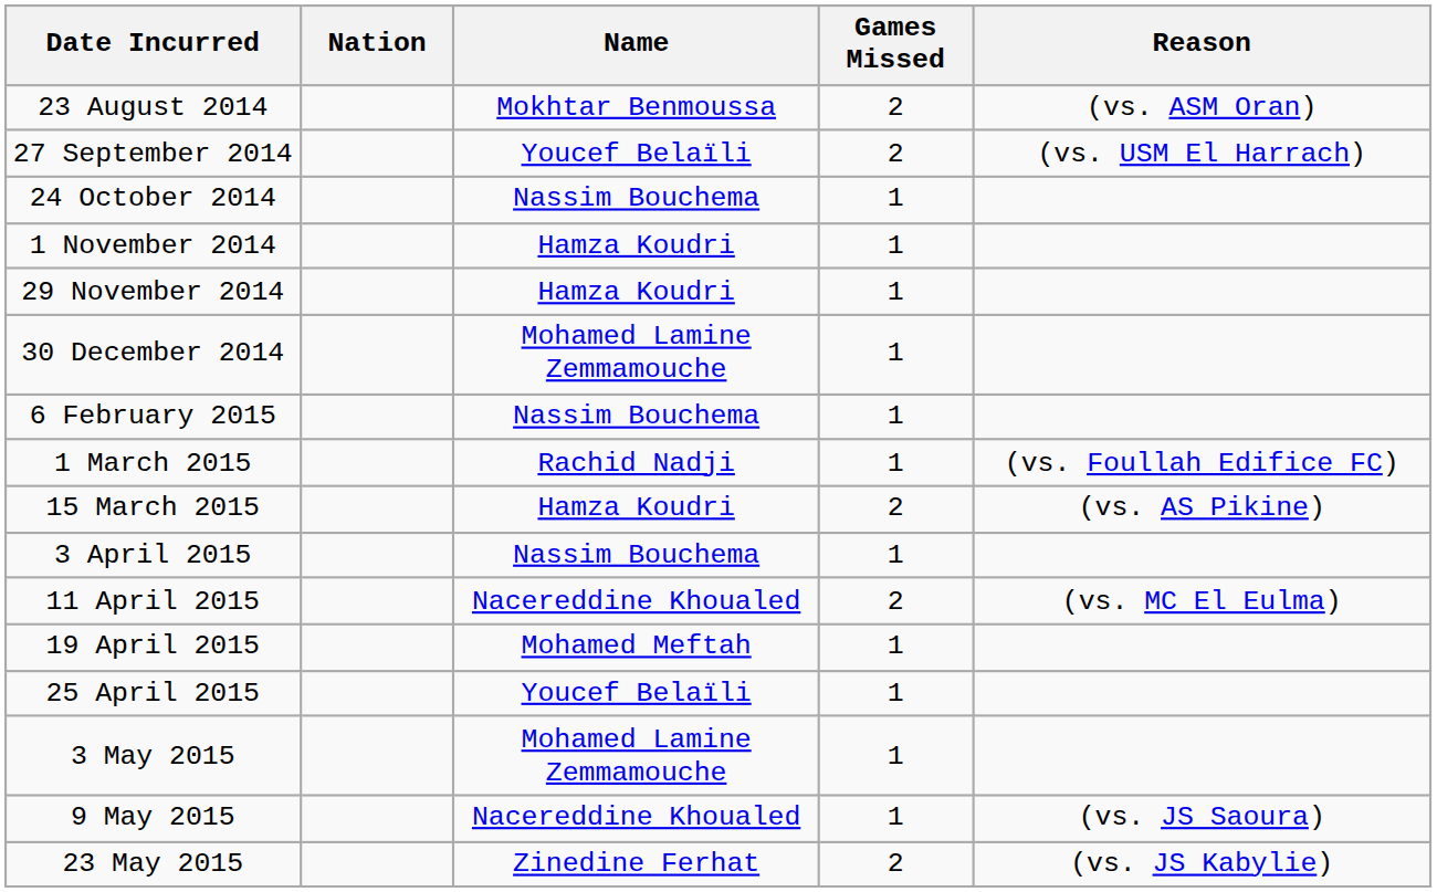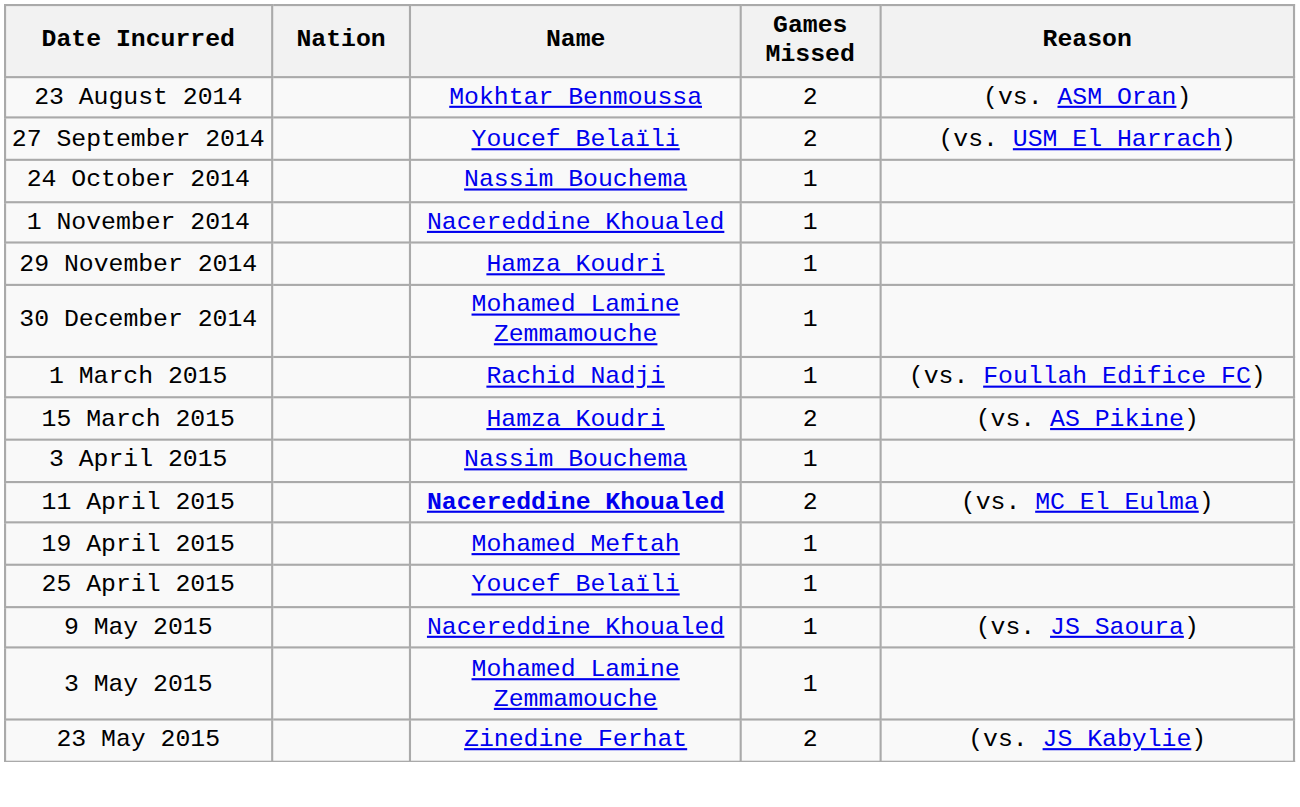1 November 2014 | Name: Hamza Koudri -> Nacereddine Khoualed
- row: 6 February 2015 | Nassim Bouchema | 1
11 April 2015 | Name: normal -> bold
rows swapped: 3 May 2015 <-> 9 May 2015
